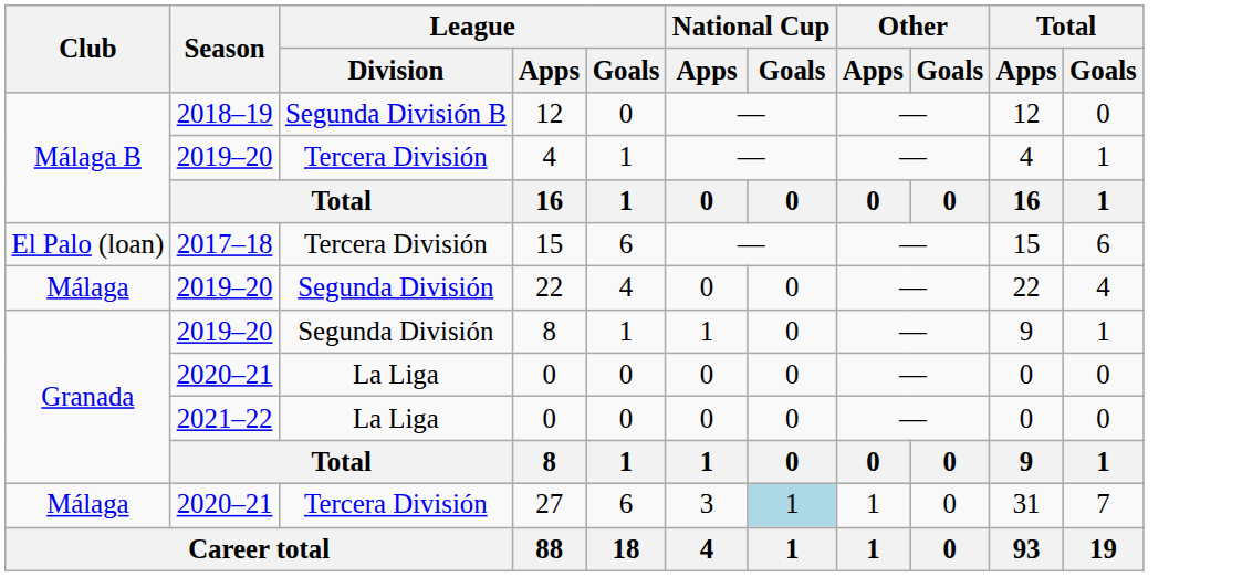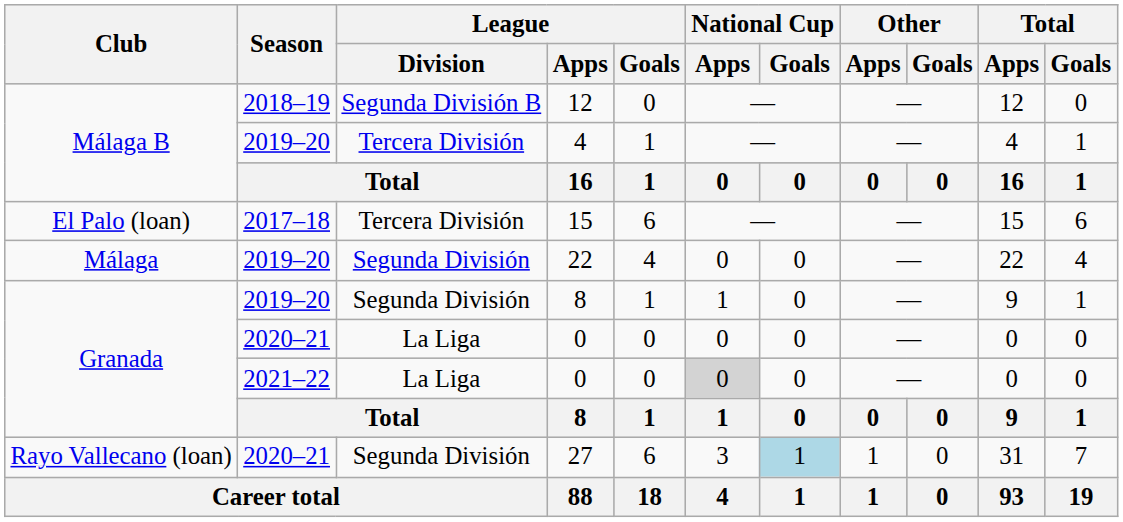2021–22 / 0 | National Cup / Apps: no background -> lightgrey background
27 | Club: Málaga -> Rayo Vallecano (loan)
27 | League / Division: Tercera División -> Segunda División
